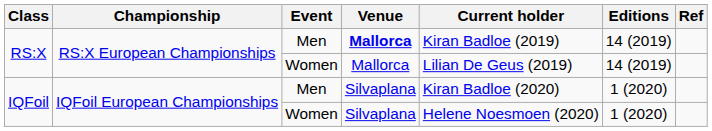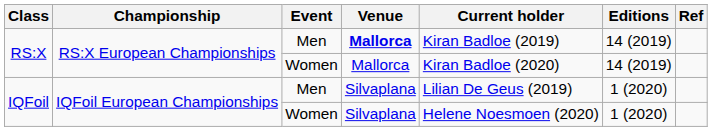RS:X / Women | Current holder: Lilian De Geus (2019) -> Kiran Badloe (2020)
IQFoil / Men | Current holder: Kiran Badloe (2020) -> Lilian De Geus (2019)
